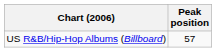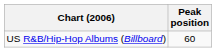US R&B/Hip-Hop Albums (Billboard) | Peak position: 57 -> 60
